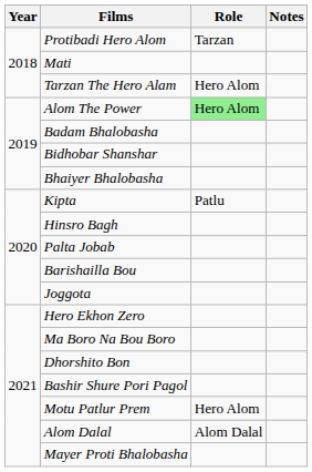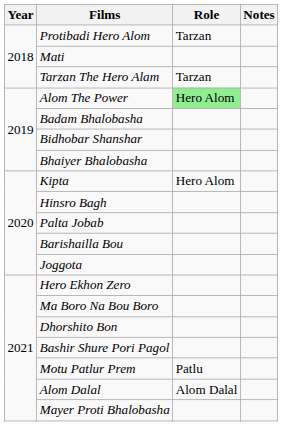Tarzan The Hero Alam | Role: Hero Alom -> Tarzan
Kipta | Role: Patlu -> Hero Alom
Motu Patlur Prem | Role: Hero Alom -> Patlu
